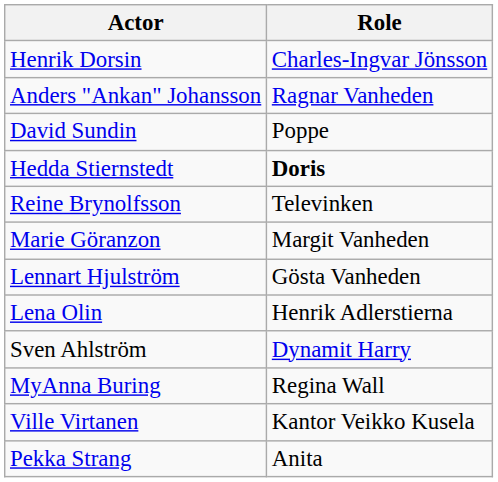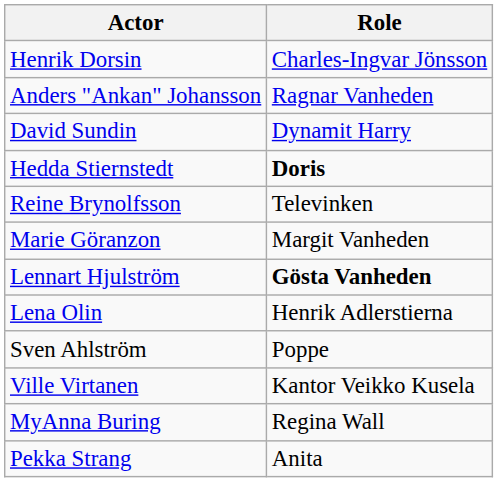David Sundin | Role: Poppe -> Dynamit Harry
Lennart Hjulström | Role: normal -> bold
Sven Ahlström | Role: Dynamit Harry -> Poppe
rows swapped: MyAnna Buring <-> Ville Virtanen
